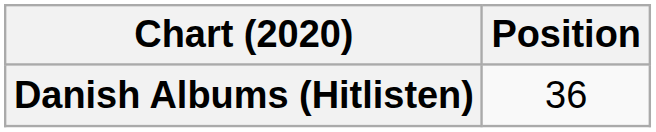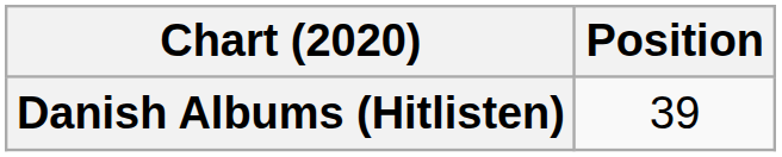Danish Albums (Hitlisten) | Position: 36 -> 39
